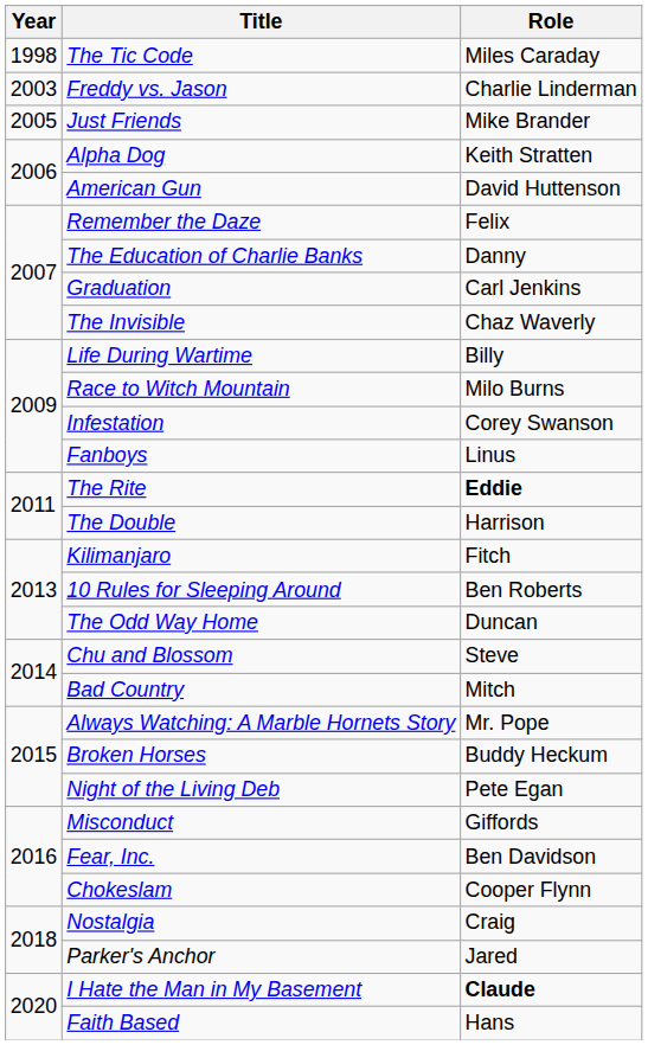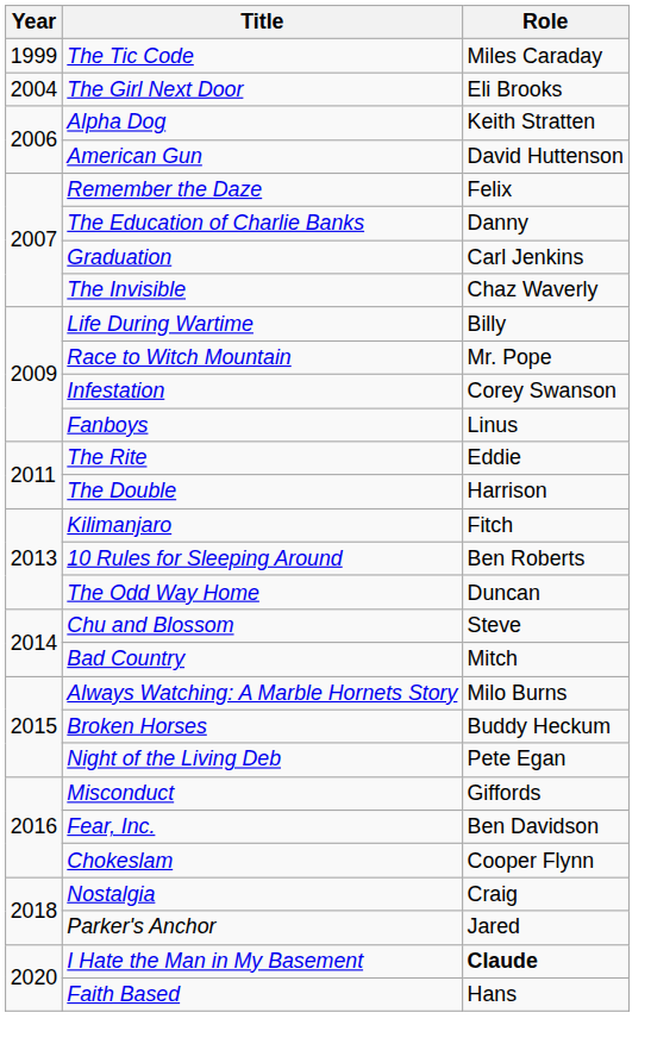The Tic Code | Year: 1998 -> 1999
- row: 2003 | Freddy vs. Jason | Charlie Linderman
+ row: 2004 | The Girl Next Door | Eli Brooks
- row: 2005 | Just Friends | Mike Brander
Race to Witch Mountain | Role: Milo Burns -> Mr. Pope
The Rite | Role: bold -> normal
Always Watching: A Marble Hornets Story | Role: Mr. Pope -> Milo Burns
